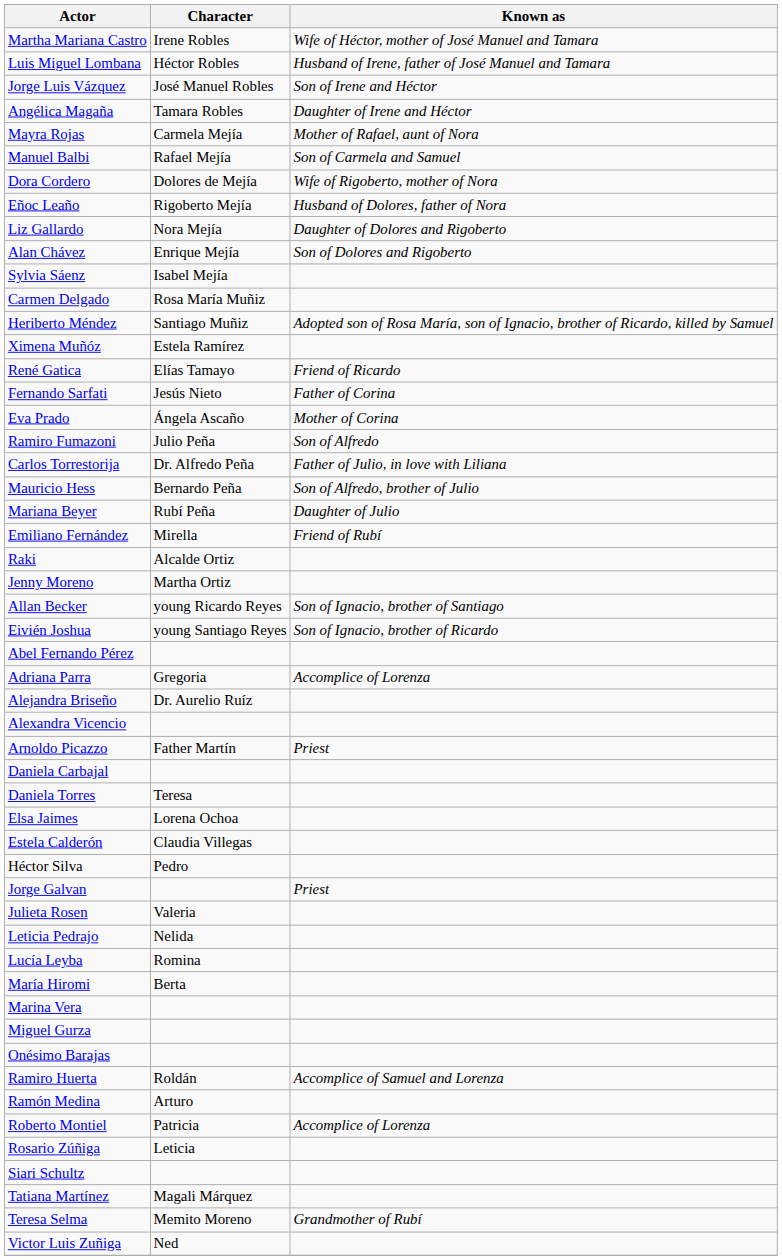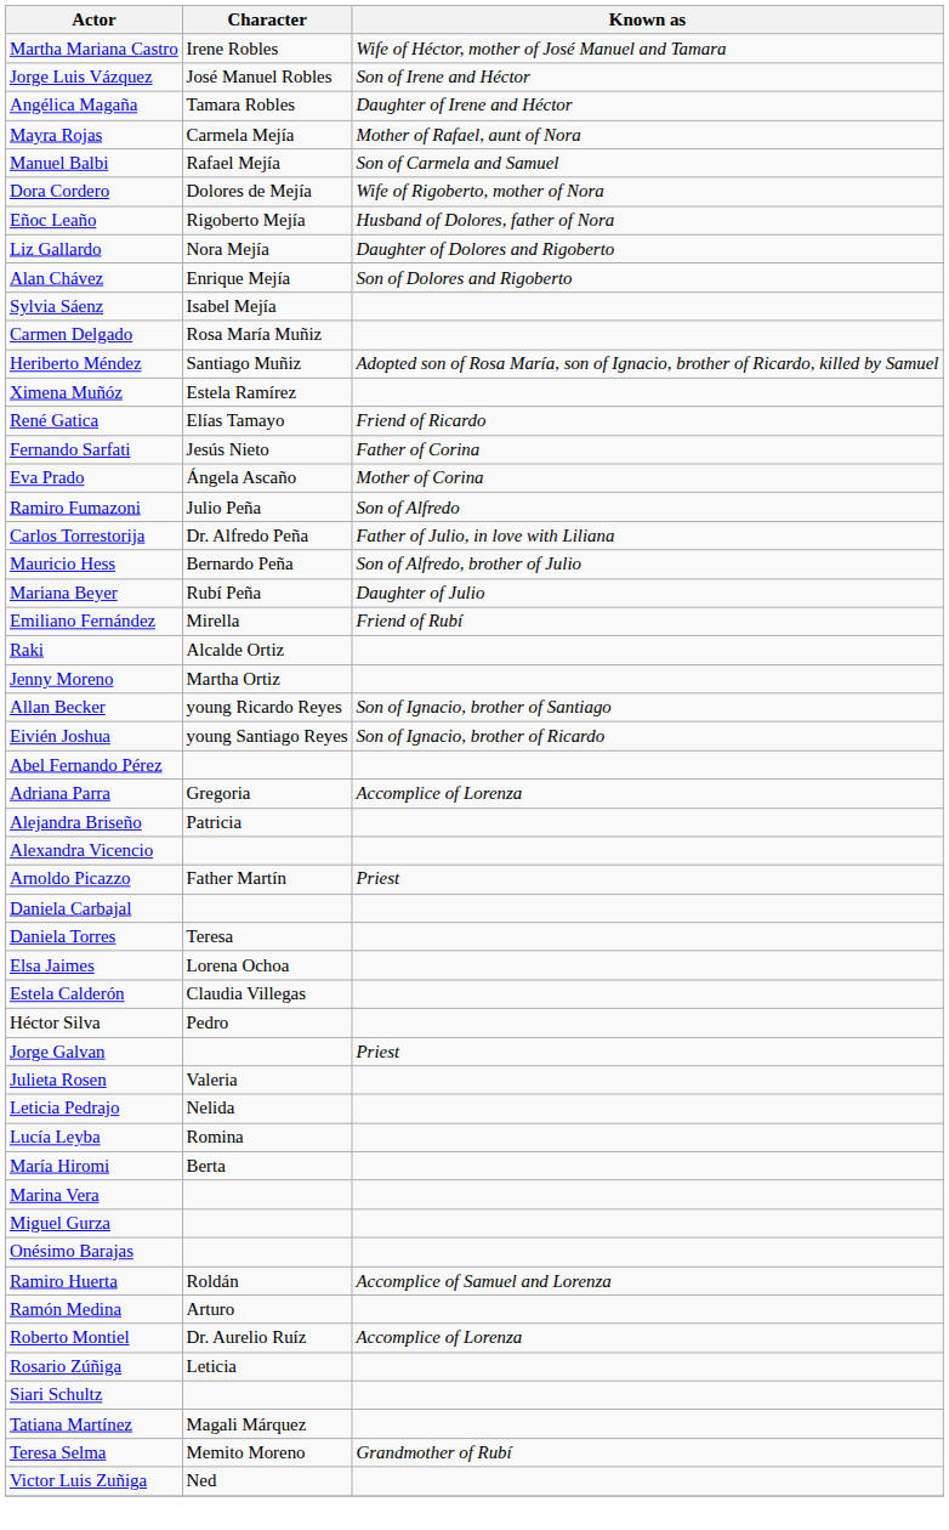- row: Luis Miguel Lombana | Héctor Robles | Husband of Irene, father of José Manuel and Tamara
Alejandra Briseño | Character: Dr. Aurelio Ruíz -> Patricia
Roberto Montiel | Character: Patricia -> Dr. Aurelio Ruíz
